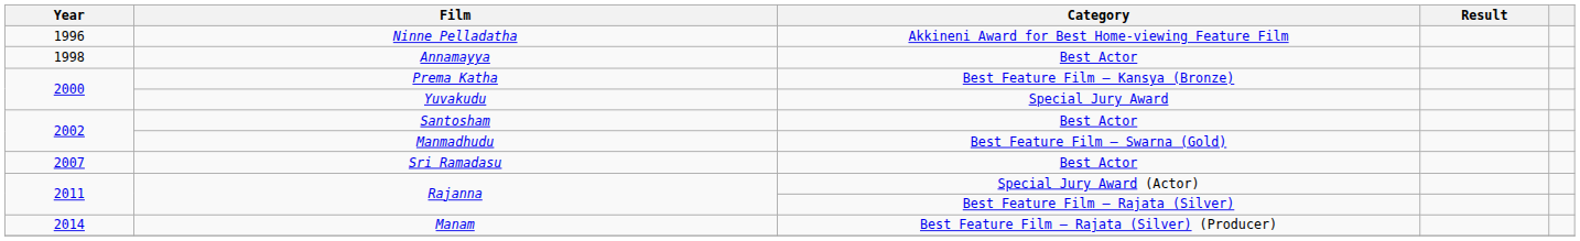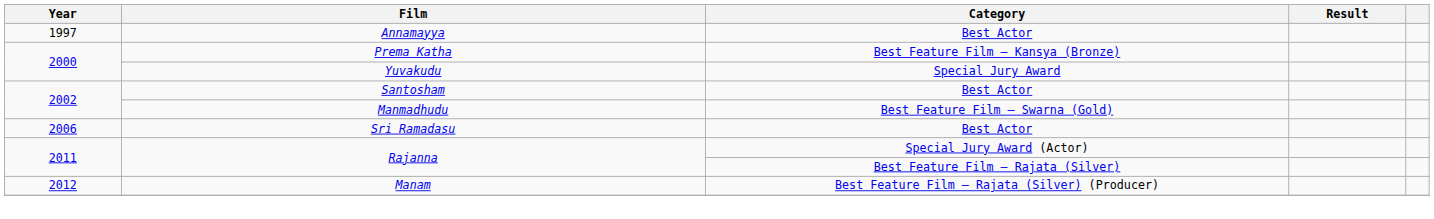- row: 1996 | Ninne Pelladatha | Akkineni Award for Best Home-viewing Feature Film
Annamayya | Year: 1998 -> 1997
Sri Ramadasu | Year: 2007 -> 2006
Manam | Year: 2014 -> 2012
